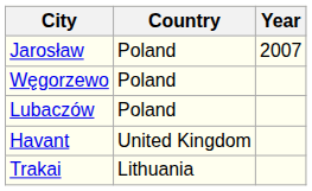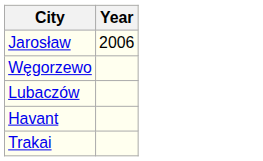- column: Country | Poland | Poland | Poland | United Kingdom | Lithuania
Jarosław | Year: 2007 -> 2006
